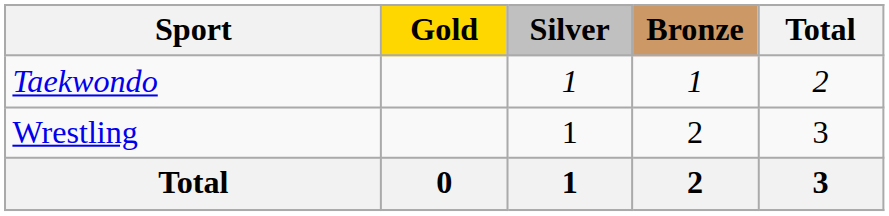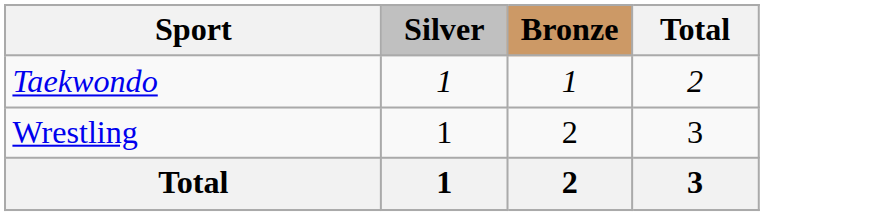- column: Gold | 0
